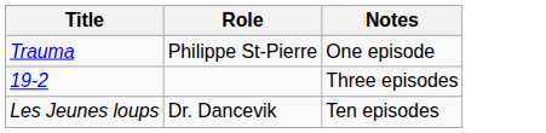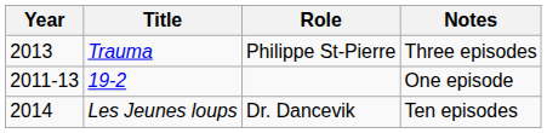+ column: Year | 2013 | 2011-13 | 2014
Trauma | Notes: One episode -> Three episodes
19-2 | Notes: Three episodes -> One episode
